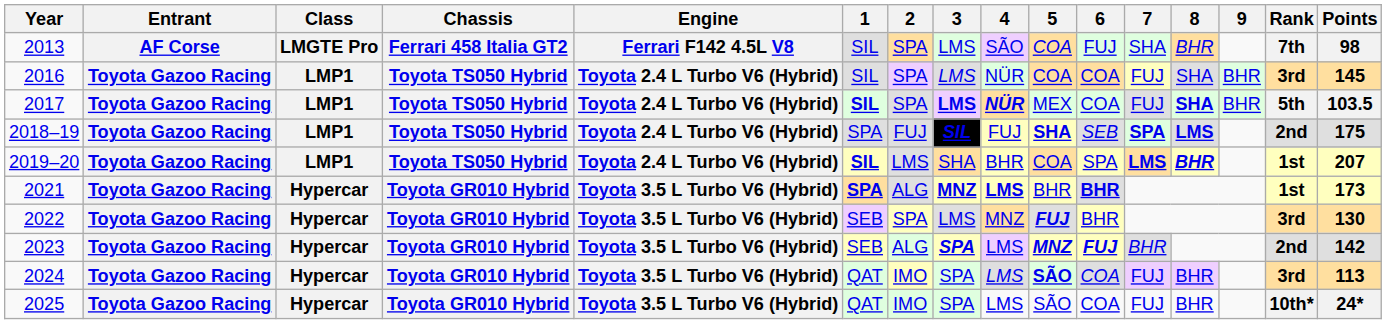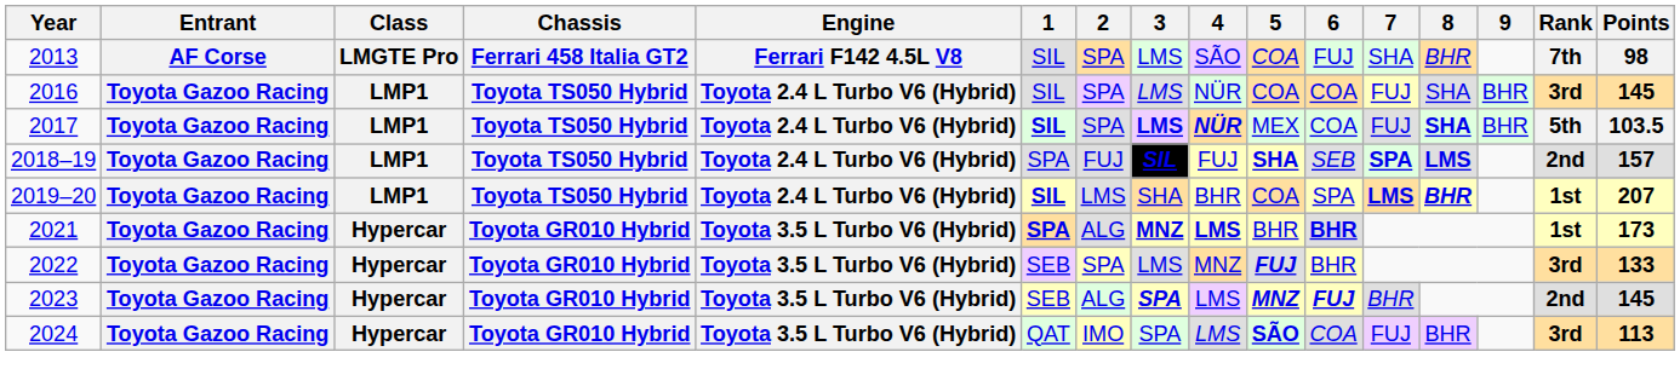2018–19 | Points: 175 -> 157
2022 | Points: 130 -> 133
2023 | Points: 142 -> 145
- row: 2025 | Toyota Gazoo Racing | Hypercar | Toyota GR010 Hybrid | Toyota 3.5 L Turbo V6 (Hybrid) | QAT | IMO | SPA | LMS | SÃO | COA | FUJ | BHR | 10th* | 24*
